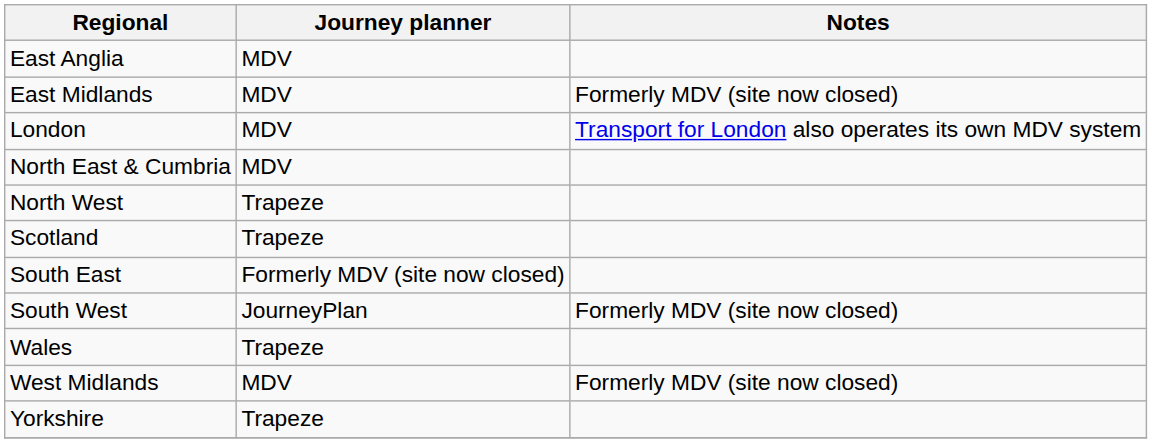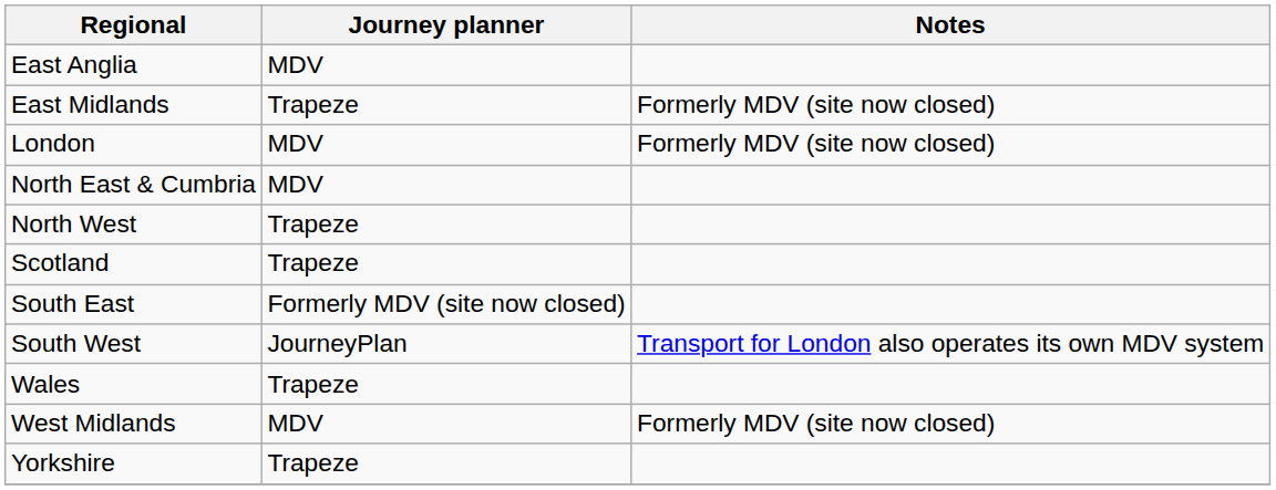East Midlands | Journey planner: MDV -> Trapeze
London | Notes: Transport for London also operates its own MDV system -> Formerly MDV (site now closed)
South West | Notes: Formerly MDV (site now closed) -> Transport for London also operates its own MDV system
